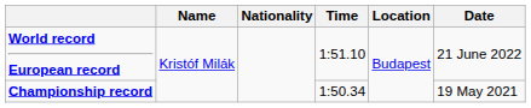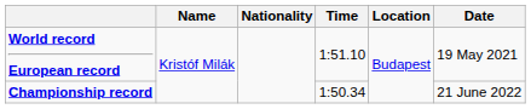World record European record | Date: 21 June 2022 -> 19 May 2021
Championship record | Date: 19 May 2021 -> 21 June 2022
